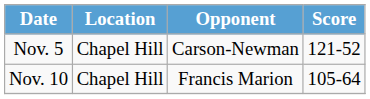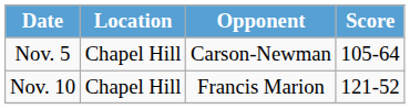Nov. 5 | Score: 121-52 -> 105-64
Nov. 10 | Score: 105-64 -> 121-52
